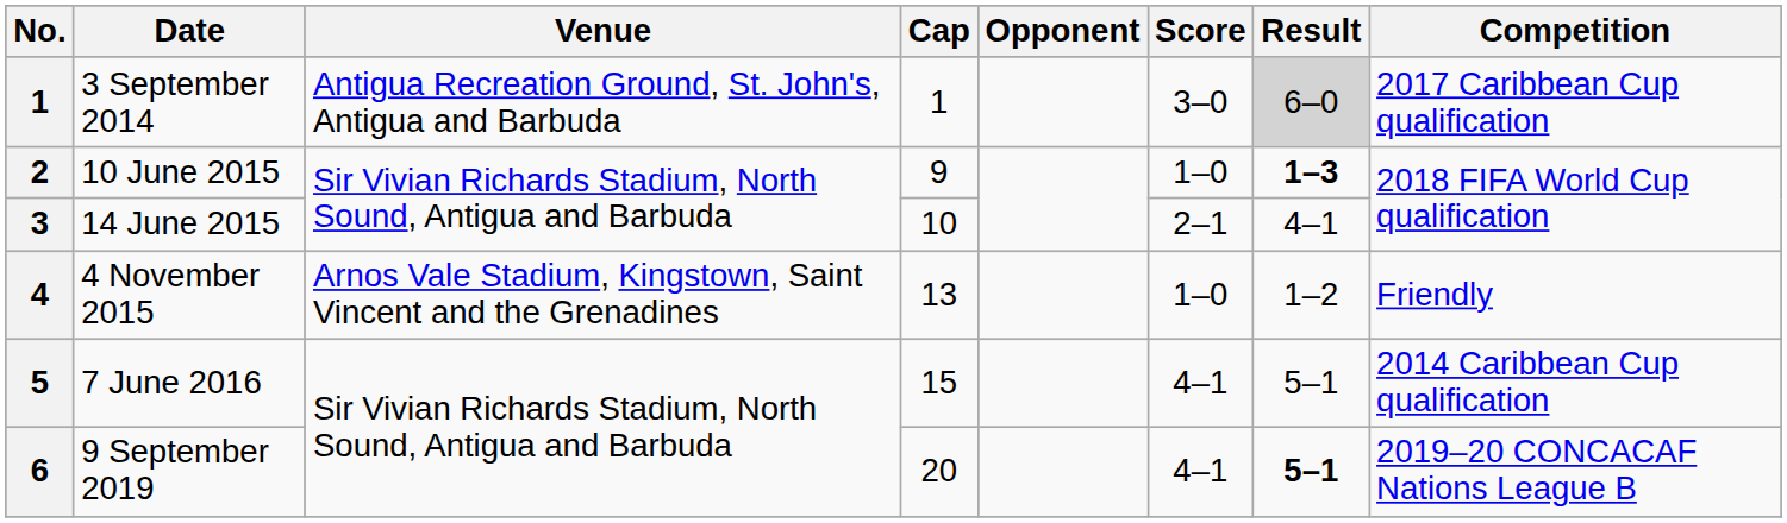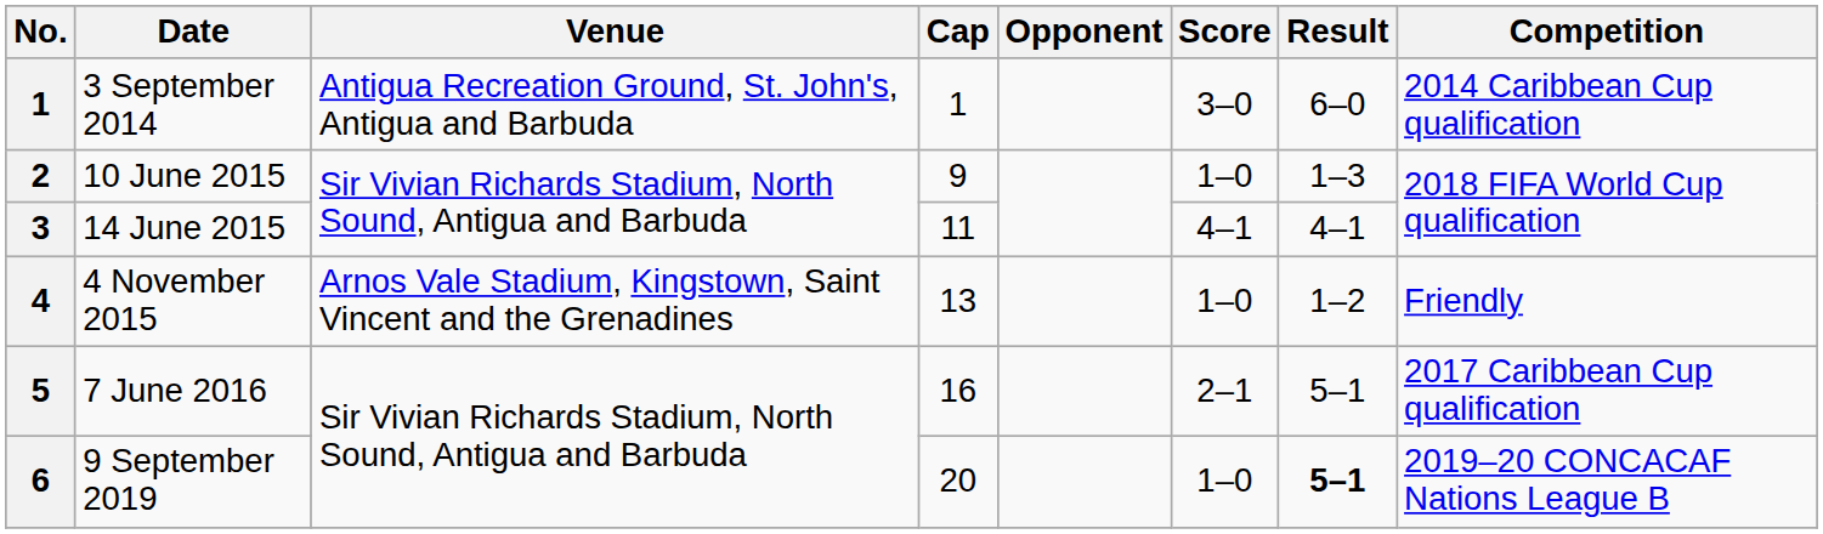3 September 2014 | Result: lightgrey background -> no background
3 September 2014 | Competition: 2017 Caribbean Cup qualification -> 2014 Caribbean Cup qualification
10 June 2015 | Result: bold -> normal
14 June 2015 | Cap: 10 -> 11
14 June 2015 | Score: 2–1 -> 4–1
7 June 2016 | Cap: 15 -> 16
7 June 2016 | Score: 4–1 -> 2–1
7 June 2016 | Competition: 2014 Caribbean Cup qualification -> 2017 Caribbean Cup qualification
9 September 2019 | Score: 4–1 -> 1–0
